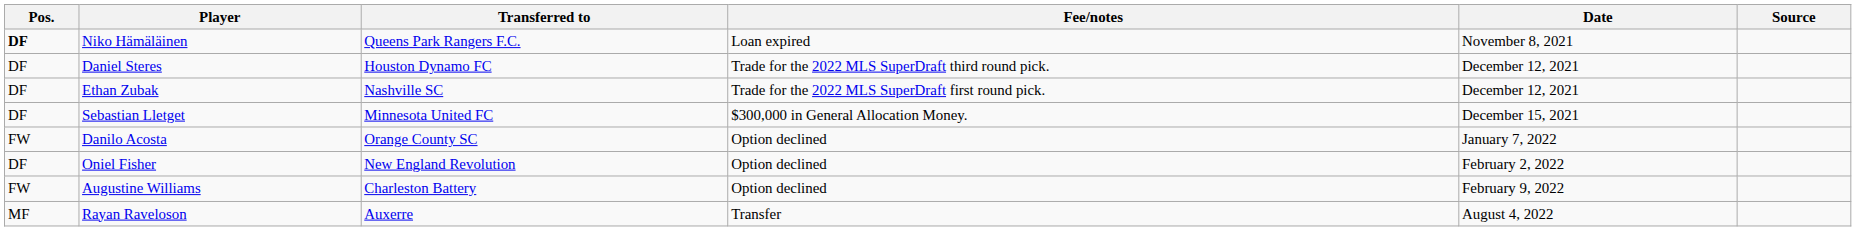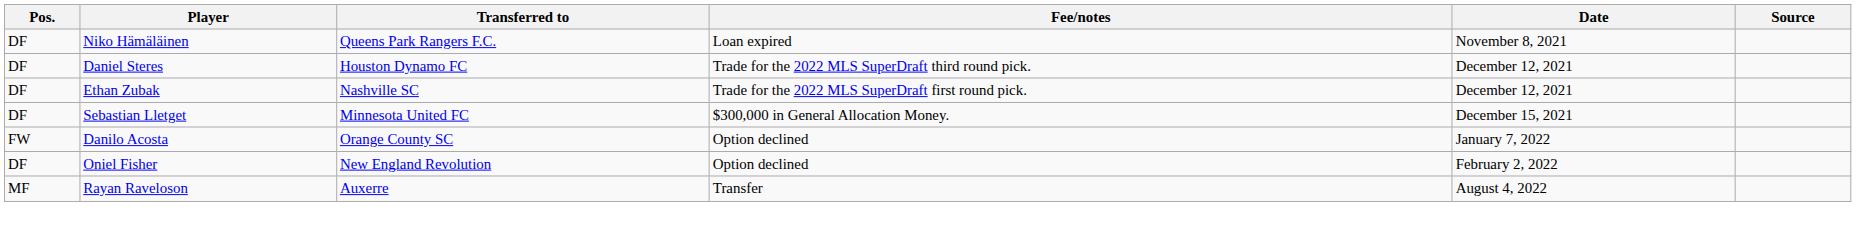Niko Hämäläinen | Pos.: bold -> normal
- row: FW | Augustine Williams | Charleston Battery | Option declined | February 9, 2022
